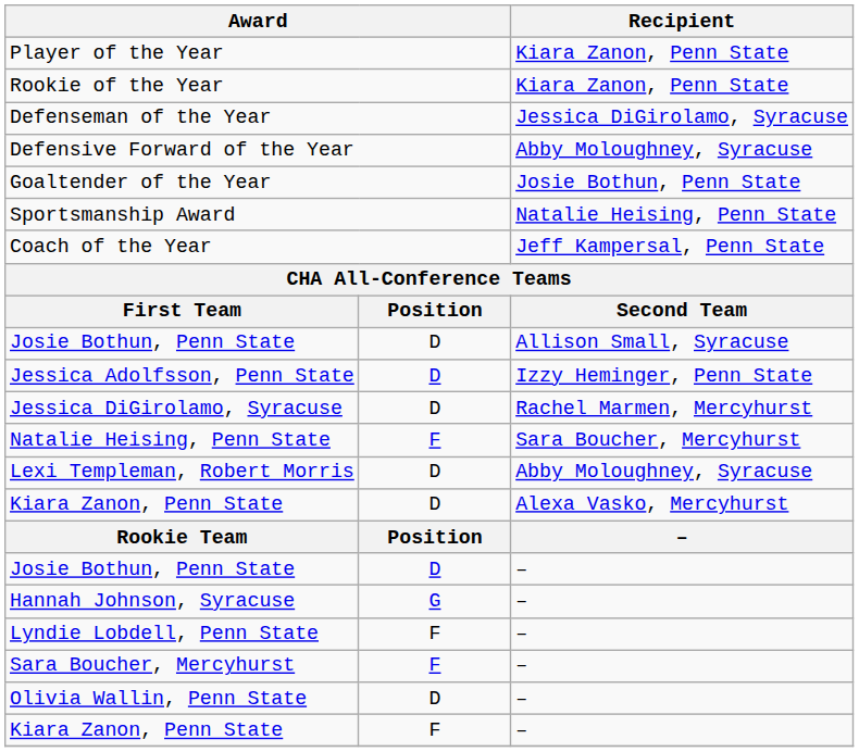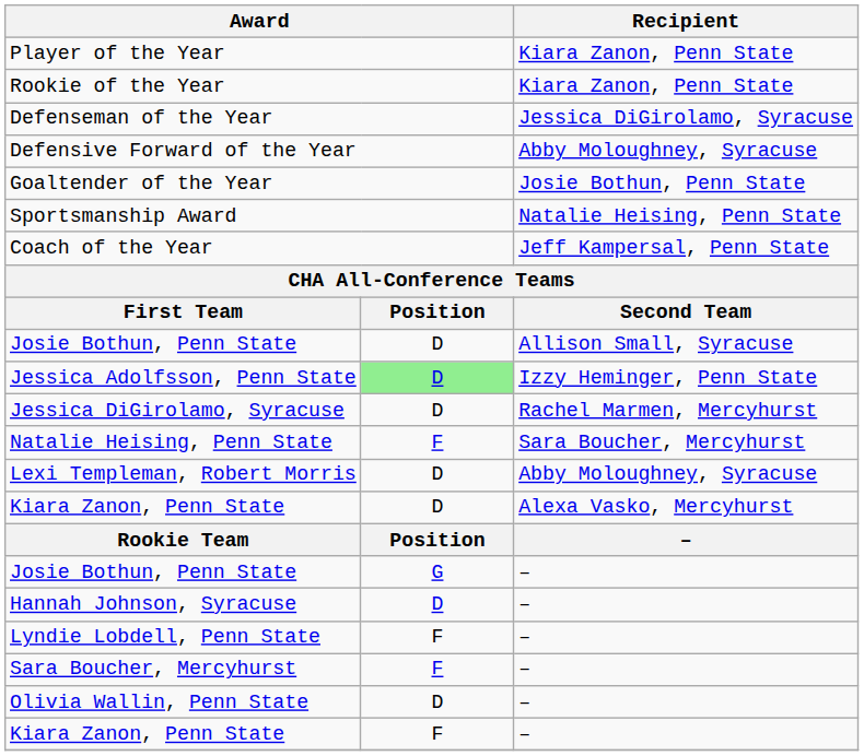Jessica Adolfsson, Penn State | column 2: no background -> lightgreen background
Josie Bothun, Penn State / – | column 2: D -> G
Hannah Johnson, Syracuse | column 2: G -> D
